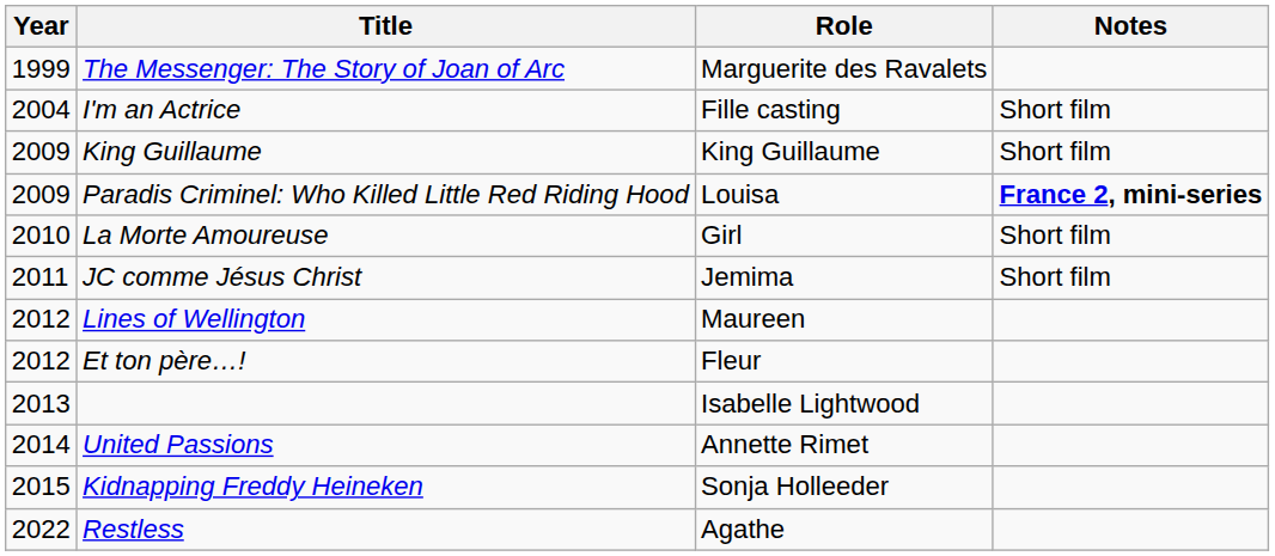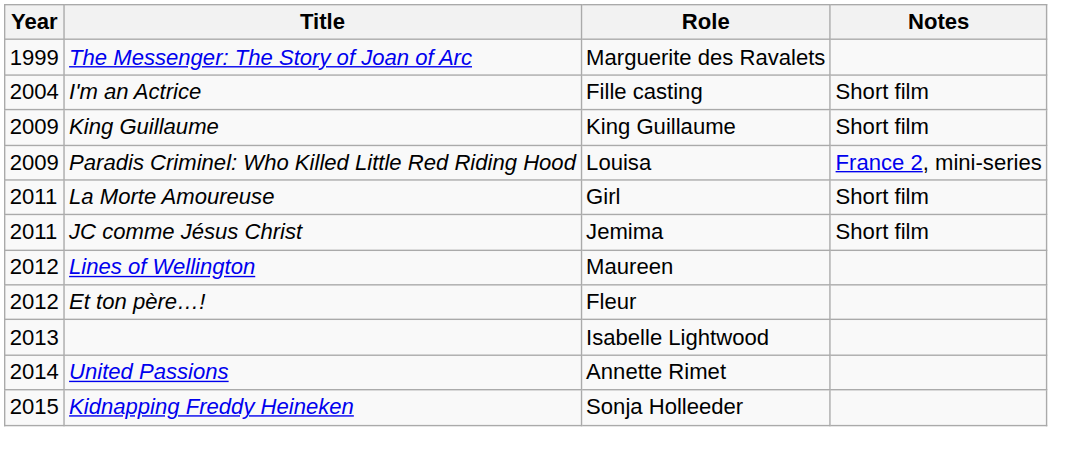Paradis Criminel: Who Killed Little Red Riding Hood | Notes: bold -> normal
La Morte Amoureuse | Year: 2010 -> 2011
- row: 2022 | Restless | Agathe
